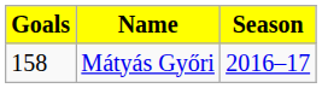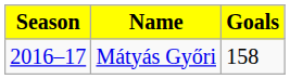columns swapped: Season <-> Goals
